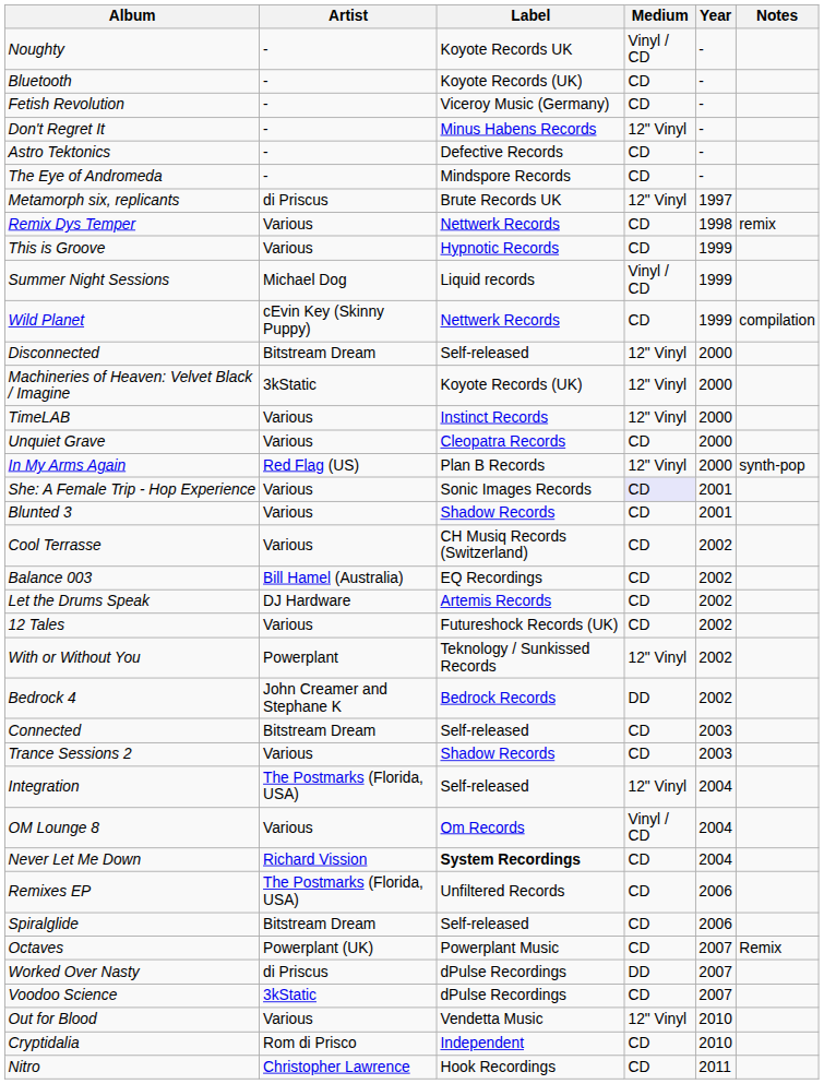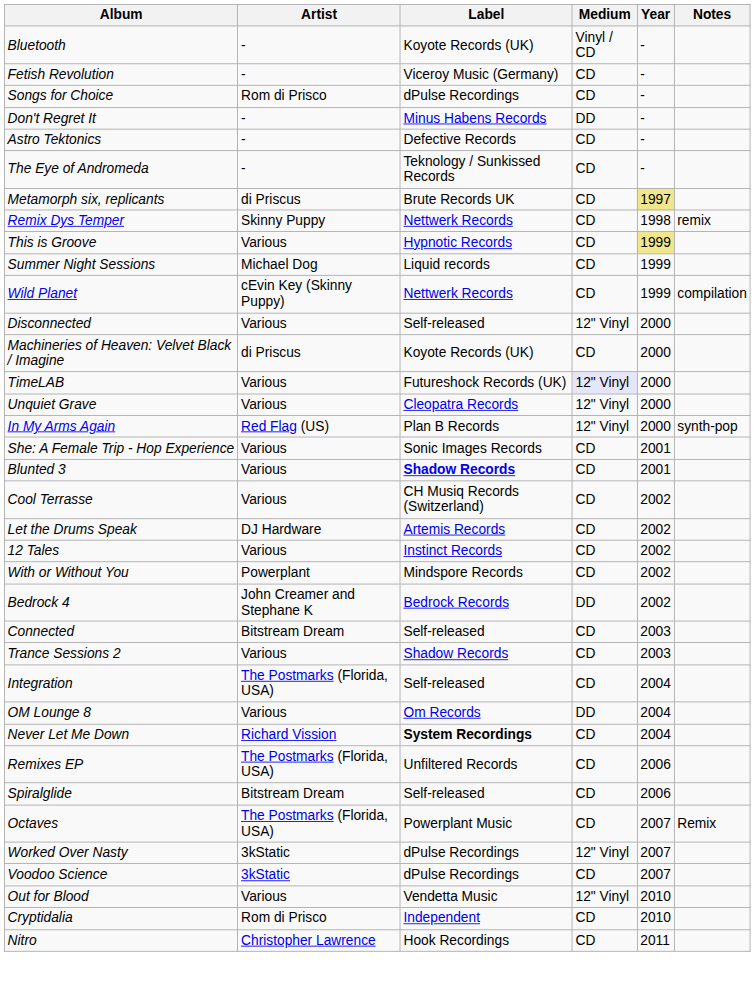- row: Noughty | - | Koyote Records UK | Vinyl / CD | -
Bluetooth | Medium: CD -> Vinyl / CD
+ row: Songs for Choice | Rom di Prisco | dPulse Recordings | CD | -
Don't Regret It | Medium: 12" Vinyl -> DD
The Eye of Andromeda | Label: Mindspore Records -> Teknology / Sunkissed Records
Metamorph six, replicants | Medium: 12" Vinyl -> CD
Metamorph six, replicants | Year: no background -> khaki background
Remix Dys Temper | Artist: Various -> Skinny Puppy
This is Groove | Year: no background -> khaki background
Summer Night Sessions | Medium: Vinyl / CD -> CD
Disconnected | Artist: Bitstream Dream -> Various
Machineries of Heaven: Velvet Black / Imagine | Artist: 3kStatic -> di Priscus
Machineries of Heaven: Velvet Black / Imagine | Medium: 12" Vinyl -> CD
TimeLAB | Label: Instinct Records -> Futureshock Records (UK)
TimeLAB | Medium: no background -> lavender background
Unquiet Grave | Medium: CD -> 12" Vinyl
She: A Female Trip - Hop Experience | Medium: lavender background -> no background
Blunted 3 | Label: normal -> bold
- row: Balance 003 | Bill Hamel (Australia) | EQ Recordings | CD | 2002
12 Tales | Label: Futureshock Records (UK) -> Instinct Records
With or Without You | Label: Teknology / Sunkissed Records -> Mindspore Records
With or Without You | Medium: 12" Vinyl -> CD
Integration | Medium: 12" Vinyl -> CD
OM Lounge 8 | Medium: Vinyl / CD -> DD
Octaves | Artist: Powerplant (UK) -> The Postmarks (Florida, USA)
Worked Over Nasty | Artist: di Priscus -> 3kStatic
Worked Over Nasty | Medium: DD -> 12" Vinyl
